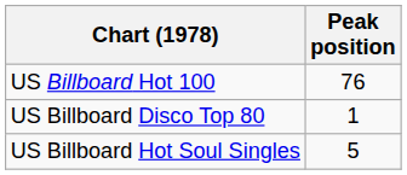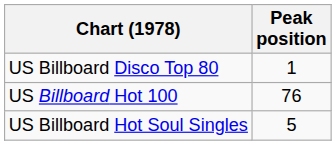rows swapped: US Billboard Hot 100 <-> US Billboard Disco Top 80
